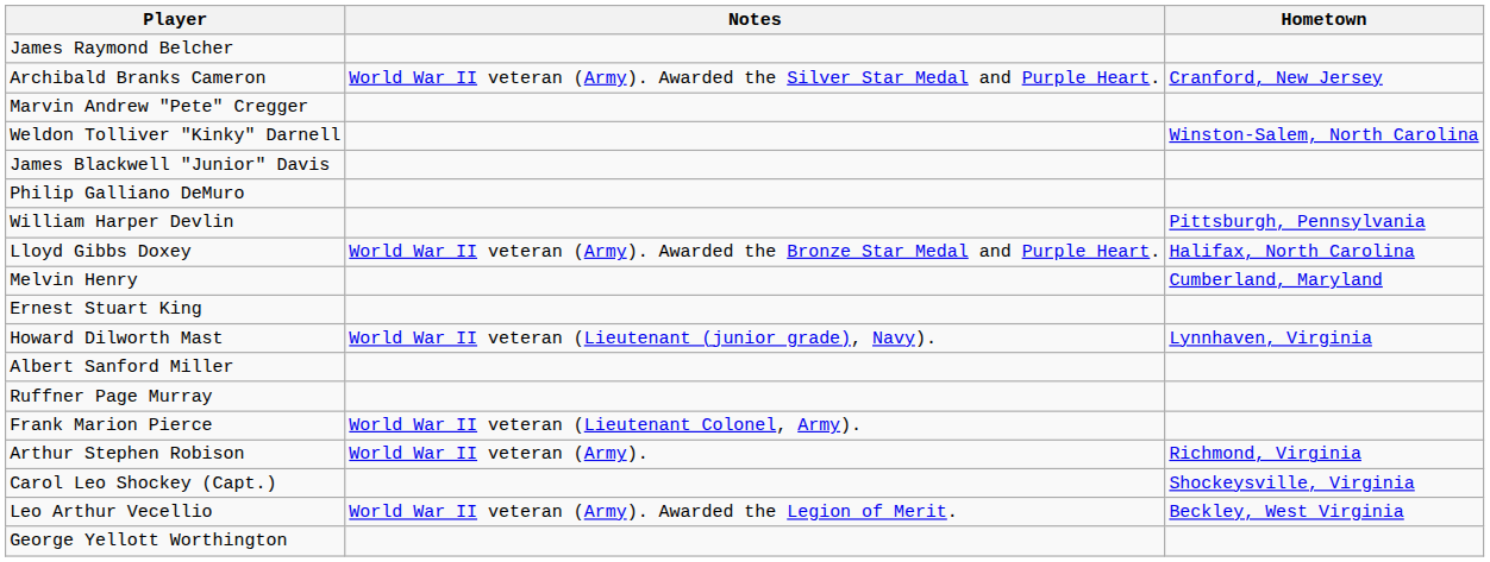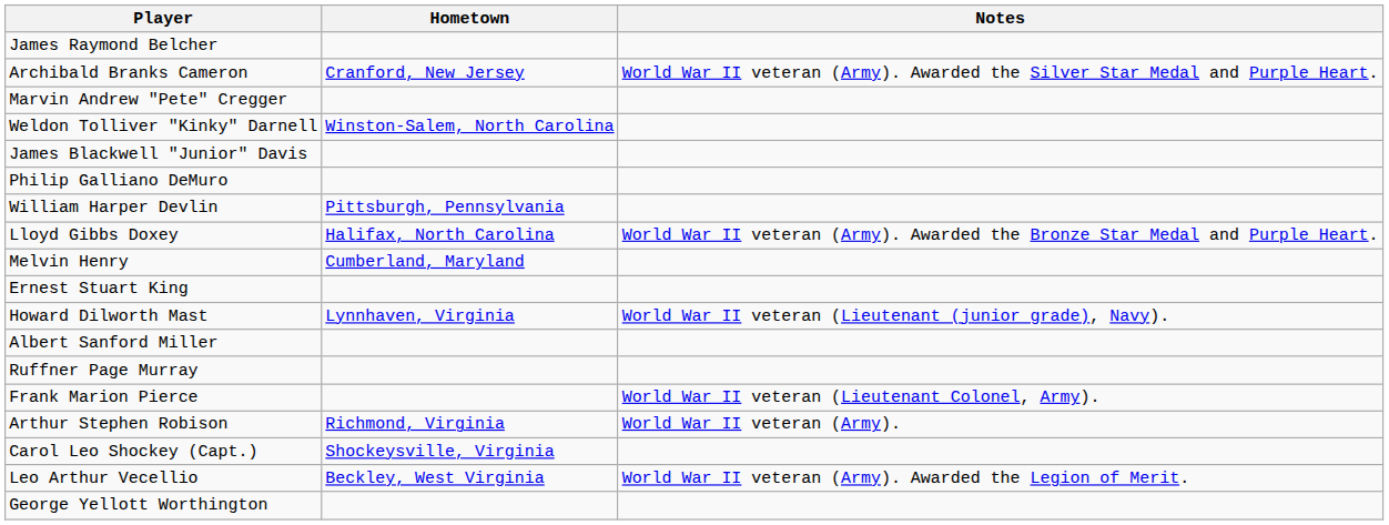columns swapped: Hometown <-> Notes
